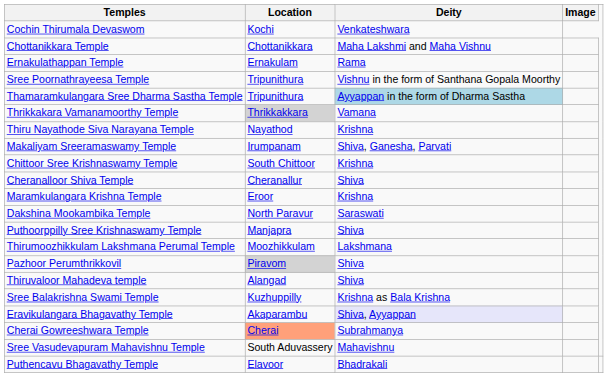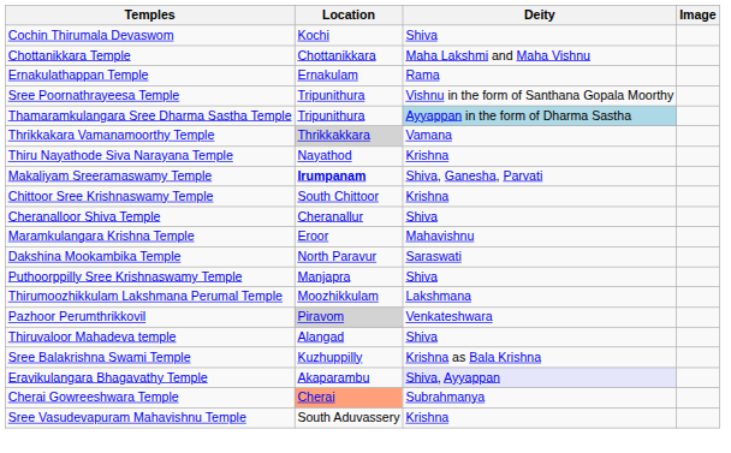Cochin Thirumala Devaswom | Deity: Venkateshwara -> Shiva
Makaliyam Sreeramaswamy Temple | Location: normal -> bold
Maramkulangara Krishna Temple | Deity: Krishna -> Mahavishnu
Pazhoor Perumthrikkovil | Deity: Shiva -> Venkateshwara
Sree Vasudevapuram Mahavishnu Temple | Deity: Mahavishnu -> Krishna
- row: Puthencavu Bhagavathy Temple | Elavoor | Bhadrakali
